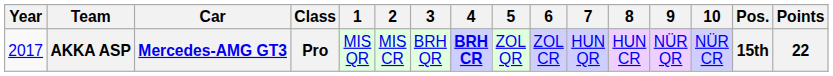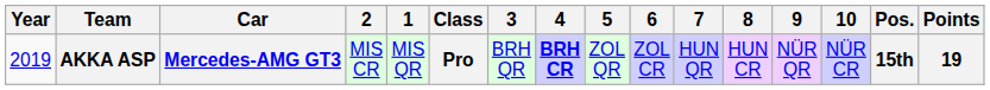columns swapped: Class <-> 2
AKKA ASP | Year: 2017 -> 2019
AKKA ASP | Points: 22 -> 19
